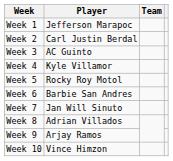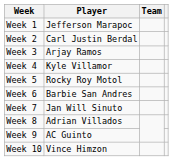Week 3 | Player: AC Guinto -> Arjay Ramos
Week 9 | Player: Arjay Ramos -> AC Guinto
